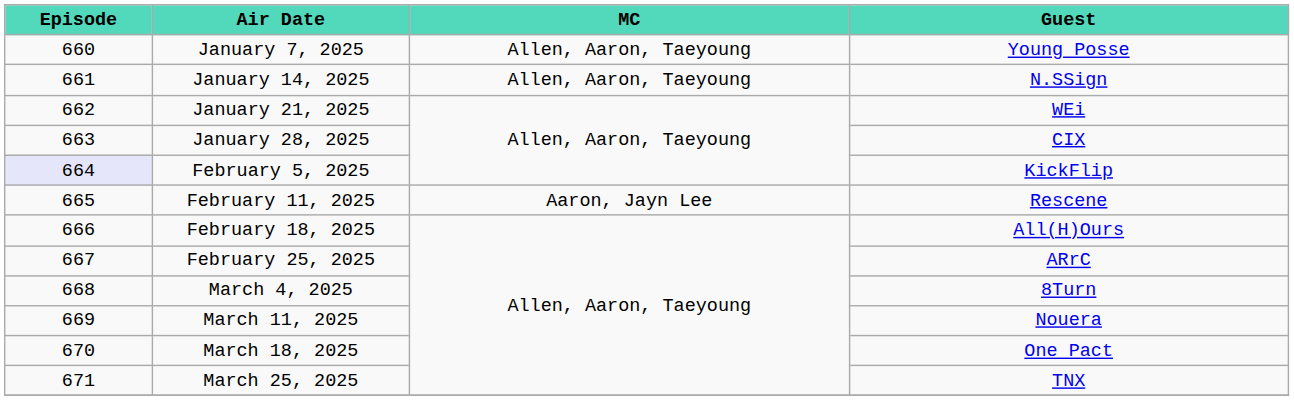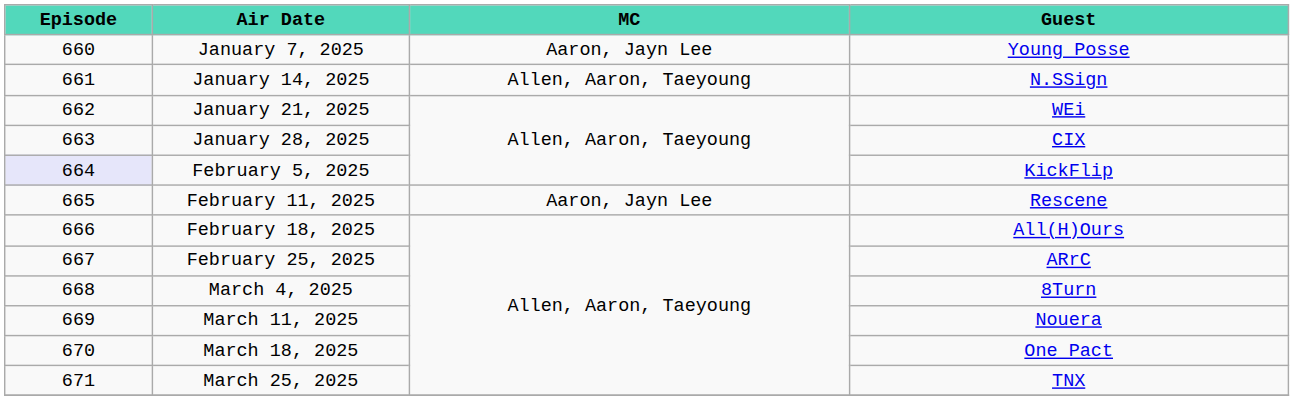January 7, 2025 | MC: Allen, Aaron, Taeyoung -> Aaron, Jayn Lee
